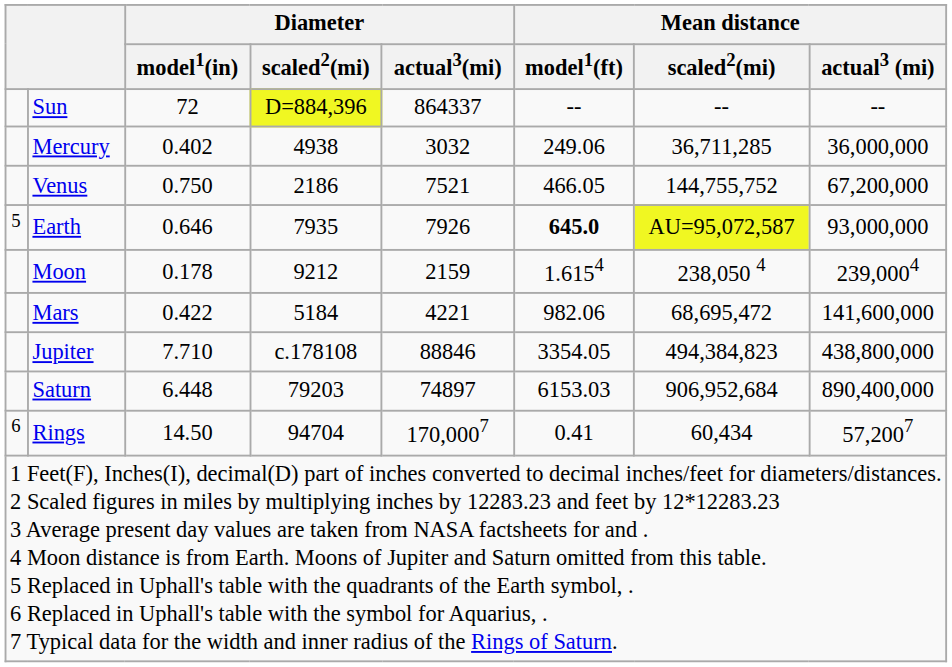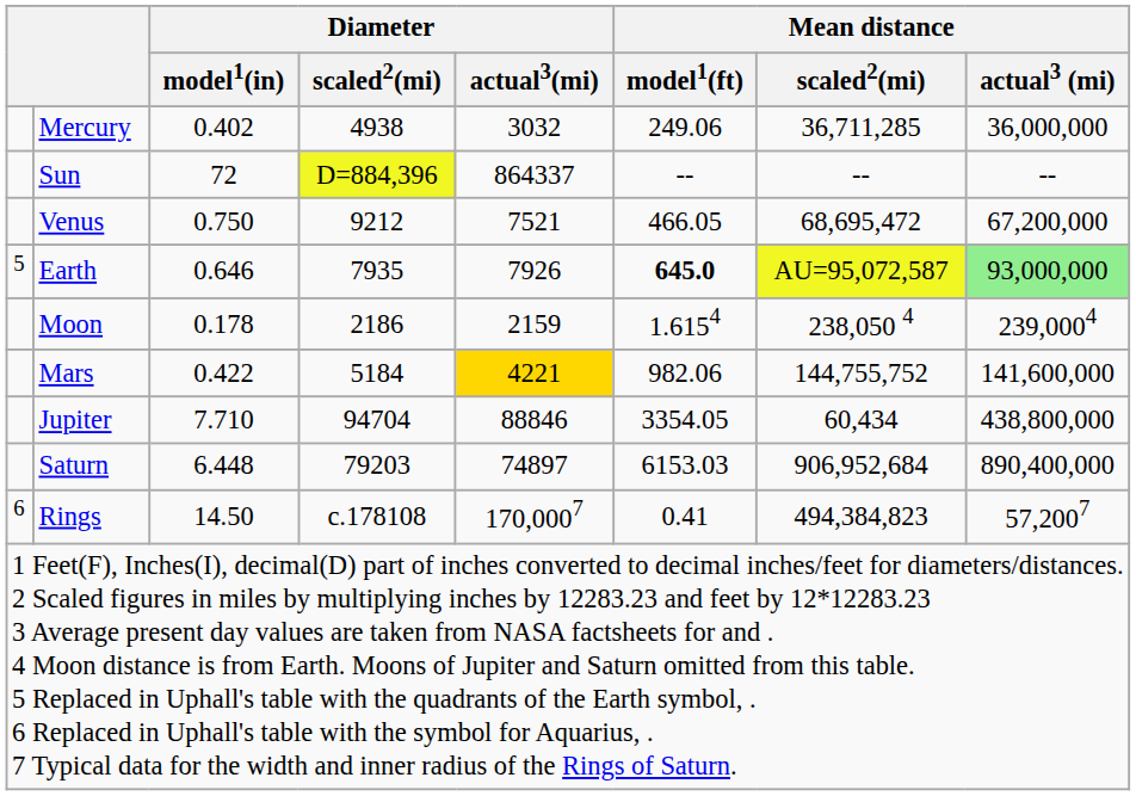rows swapped: Sun <-> Mercury
Venus | Diameter / scaled2(mi): 2186 -> 9212
Venus | Mean distance / scaled2(mi): 144,755,752 -> 68,695,472
Earth | Mean distance / actual3 (mi): no background -> lightgreen background
Moon | Diameter / scaled2(mi): 9212 -> 2186
Mars | Diameter / actual3(mi): no background -> gold background
Mars | Mean distance / scaled2(mi): 68,695,472 -> 144,755,752
Jupiter | Diameter / scaled2(mi): c.178108 -> 94704
Jupiter | Mean distance / scaled2(mi): 494,384,823 -> 60,434
Rings | Diameter / scaled2(mi): 94704 -> c.178108
Rings | Mean distance / scaled2(mi): 60,434 -> 494,384,823
